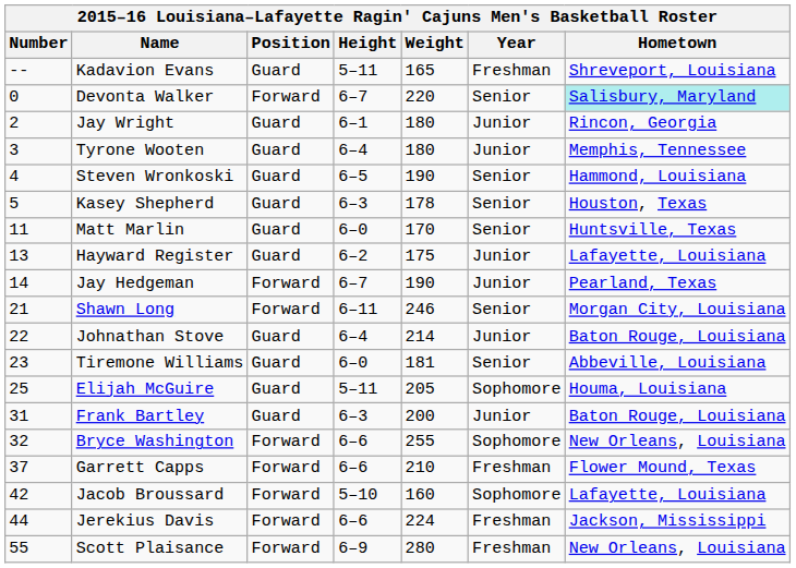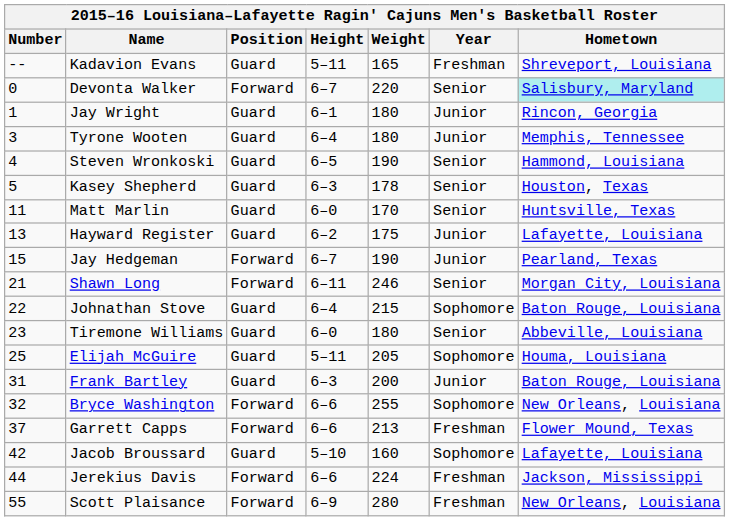Jay Wright | Number: 2 -> 1
Jay Hedgeman | Number: 14 -> 15
Johnathan Stove | Weight: 214 -> 215
Johnathan Stove | Year: Junior -> Sophomore
Tiremone Williams | Weight: 181 -> 180
Garrett Capps | Weight: 210 -> 213
Jacob Broussard | Position: Forward -> Guard
